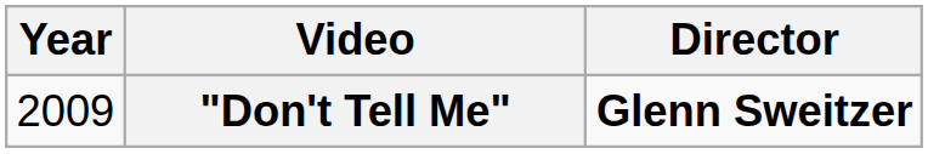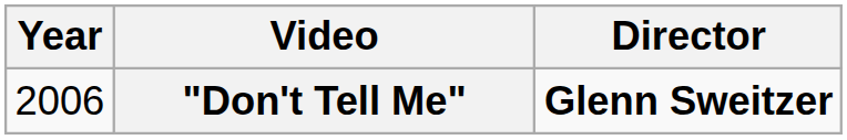"Don't Tell Me" | Year: 2009 -> 2006
